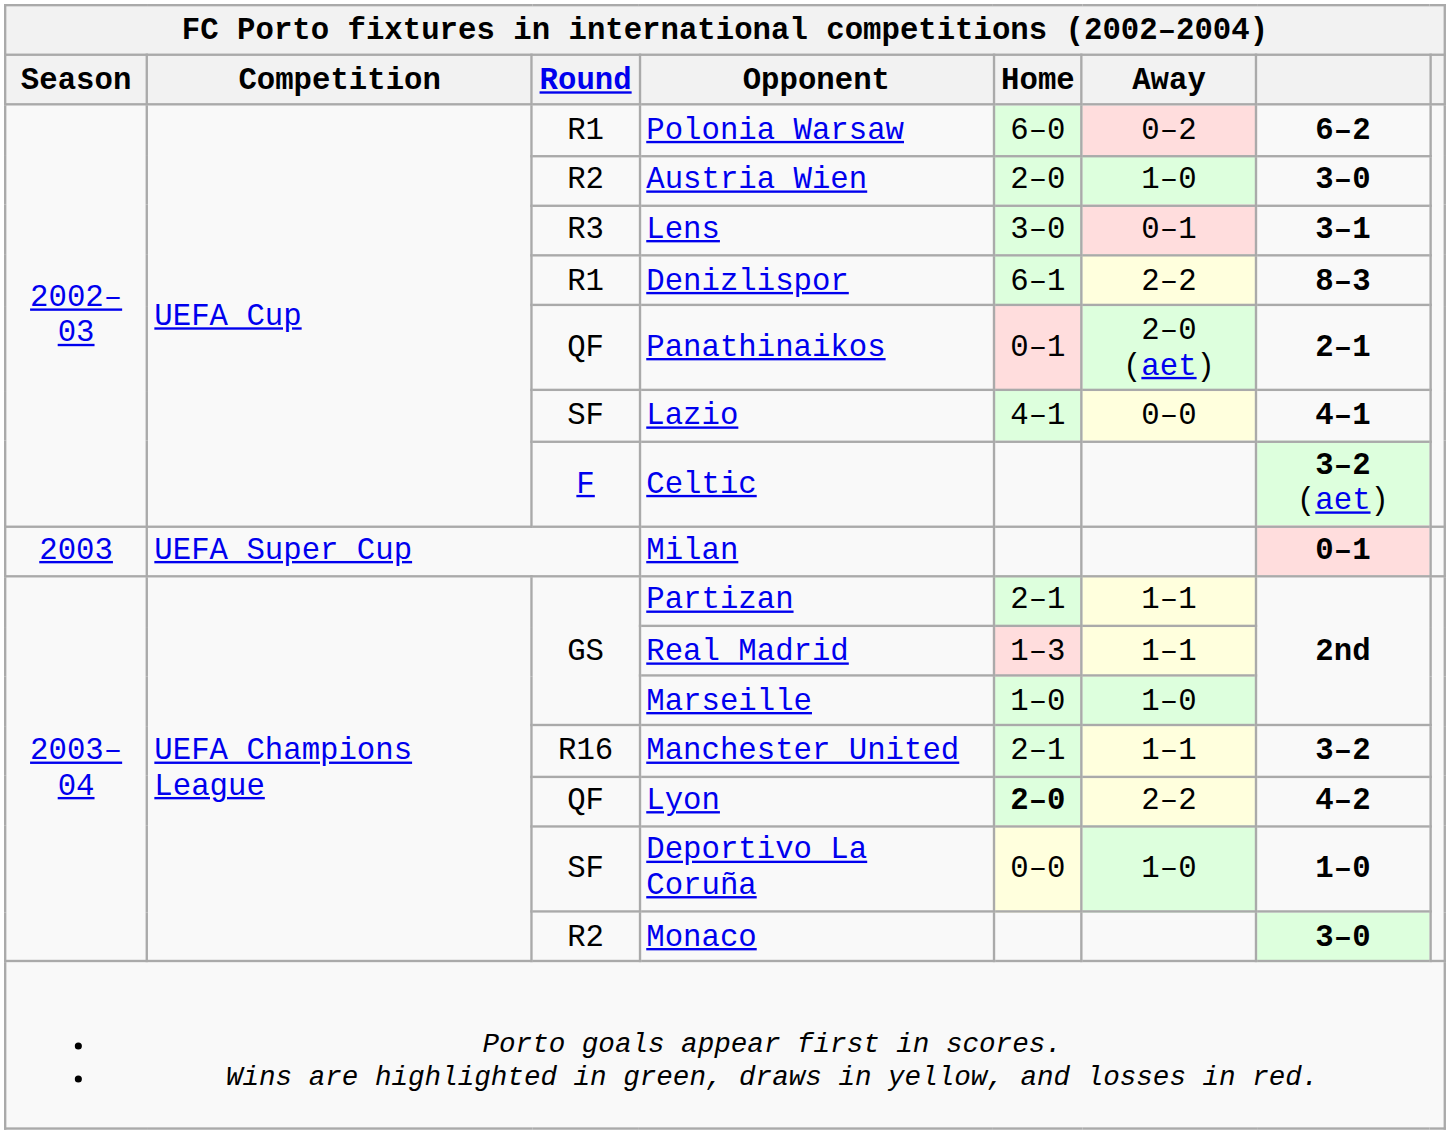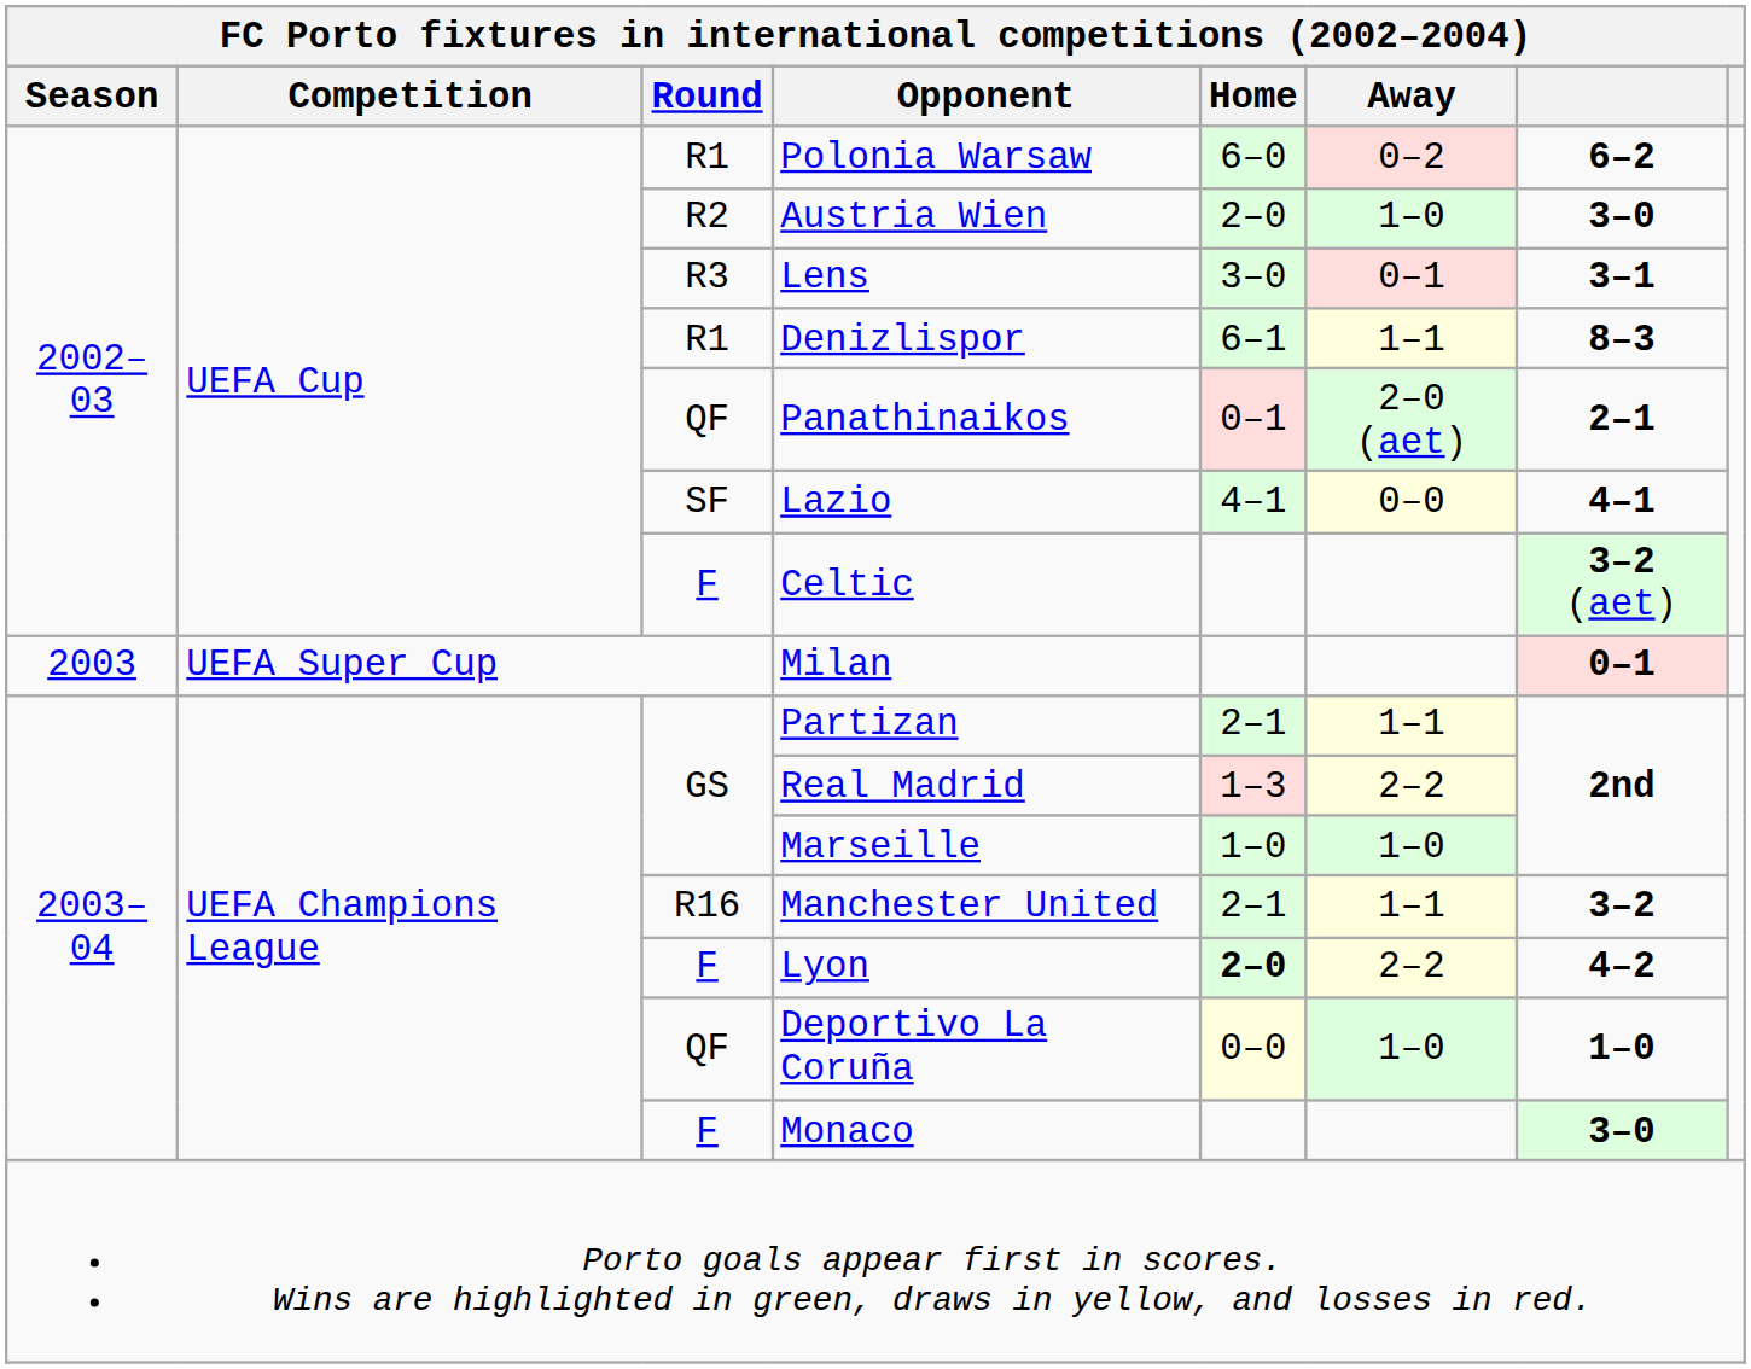Denizlispor | Away: 2–2 -> 1–1
Real Madrid | Away: 1–1 -> 2–2
Lyon | Round: QF -> F
Deportivo La Coruña | Round: SF -> QF
Monaco | Round: R2 -> F
